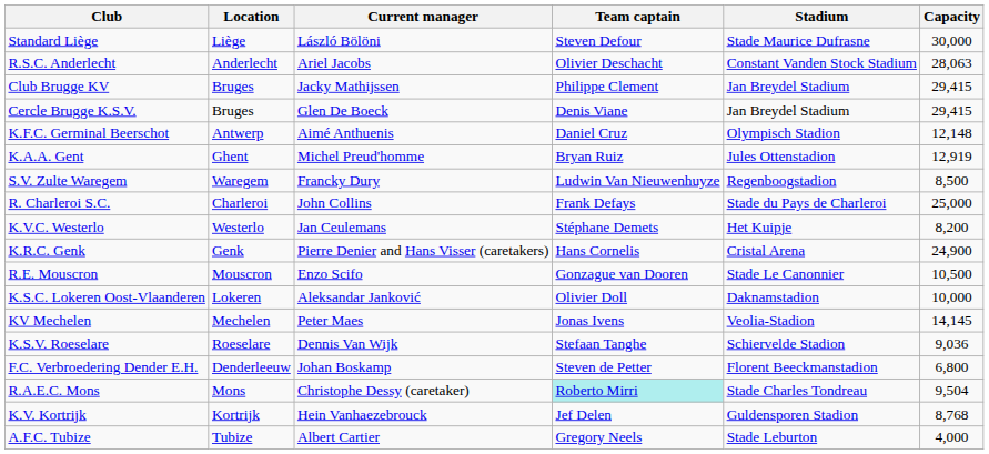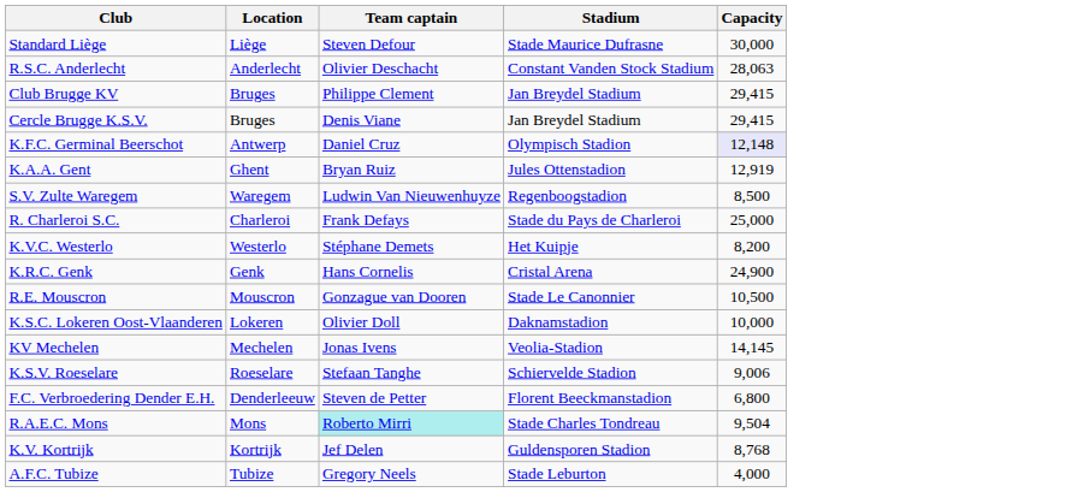- column: Current manager | László Bölöni | Ariel Jacobs | Jacky Mathijssen | Glen De Boeck | Aimé Anthuenis | Michel Preud'homme | Francky Dury | John Collins | Jan Ceulemans | Pierre Denier and Hans Visser (caretakers) | Enzo Scifo | Aleksandar Janković | Peter Maes | Dennis Van Wijk | Johan Boskamp | Christophe Dessy (caretaker) | Hein Vanhaezebrouck | Albert Cartier
K.F.C. Germinal Beerschot | Capacity: no background -> lavender background
K.S.V. Roeselare | Capacity: 9,036 -> 9,006
